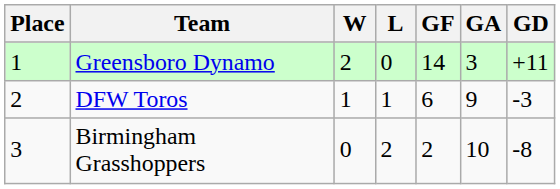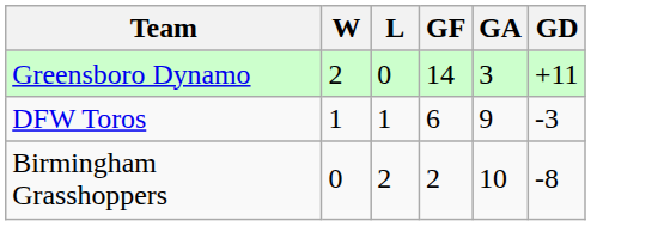- column: Place | 1 | 2 | 3
